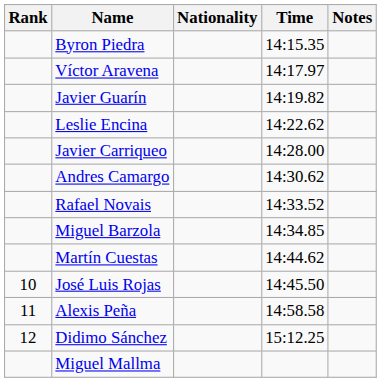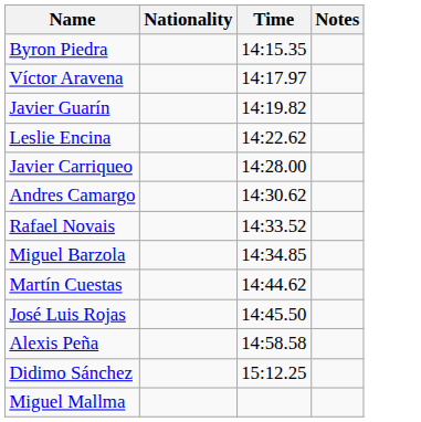- column: Rank | 10 | 11 | 12
